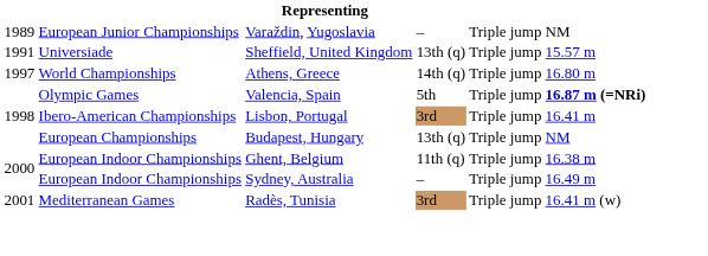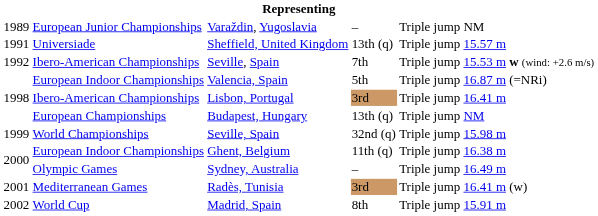+ row: 1992 | Ibero-American Championships | Seville, Spain | 7th | Triple jump | 15.53 m w (wind: +2.6 m/s)
- row: 1997 | World Championships | Athens, Greece | 14th (q) | Triple jump | 16.80 m
Valencia, Spain | column 2: Olympic Games -> European Indoor Championships
Valencia, Spain | column 6: bold -> normal
+ row: 1999 | World Championships | Seville, Spain | 32nd (q) | Triple jump | 15.98 m
Sydney, Australia | column 2: European Indoor Championships -> Olympic Games
+ row: 2002 | World Cup | Madrid, Spain | 8th | Triple jump | 15.91 m
